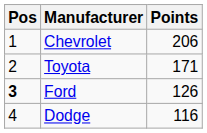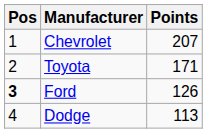Chevrolet | Points: 206 -> 207
Dodge | Points: 116 -> 113
